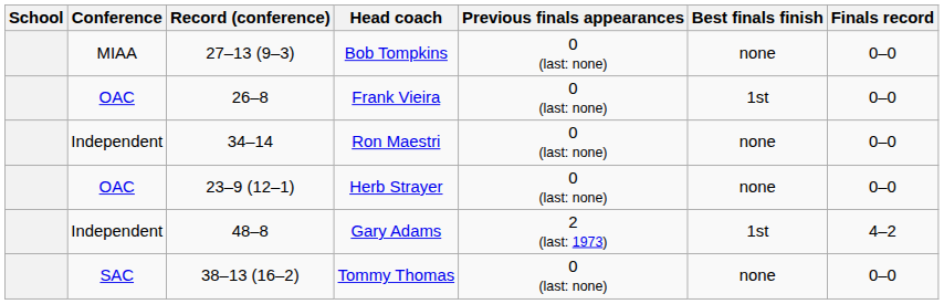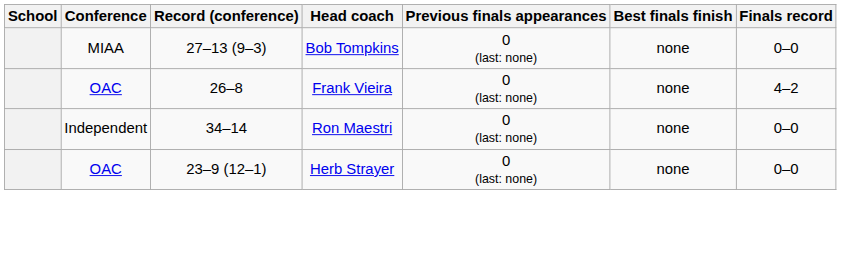Frank Vieira | Best finals finish: 1st -> none
Frank Vieira | Finals record: 0–0 -> 4–2
- row: Independent | 48–8 | Gary Adams | 2 (last: 1973) | 1st | 4–2
- row: SAC | 38–13 (16–2) | Tommy Thomas | 0 (last: none) | none | 0–0
